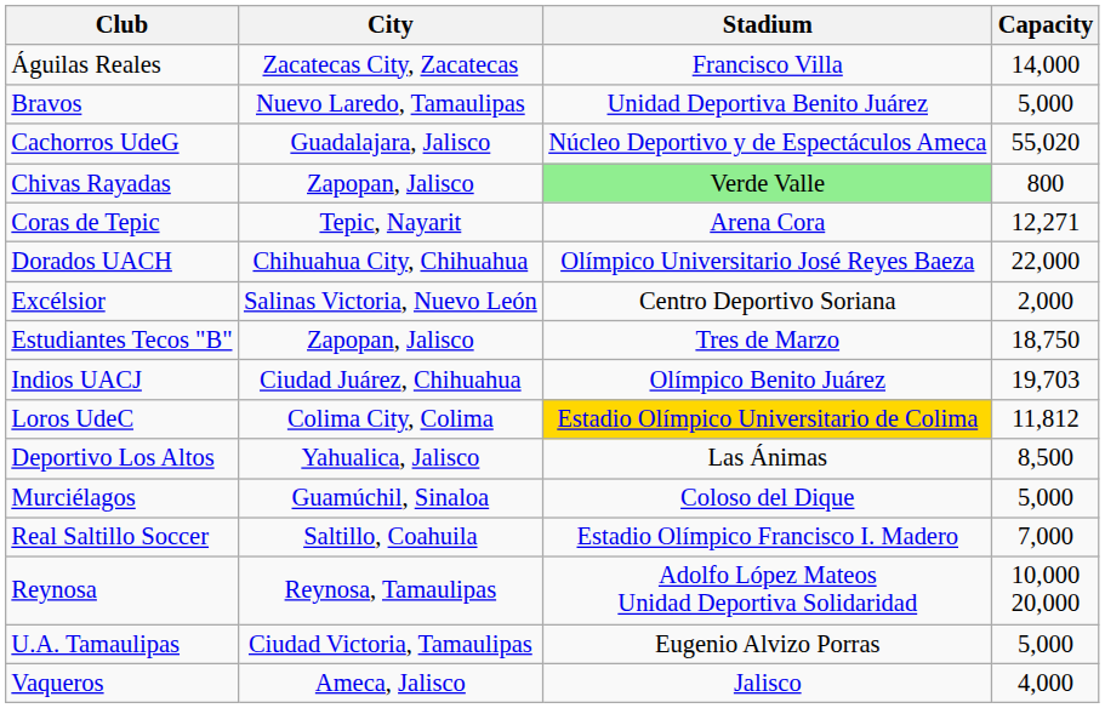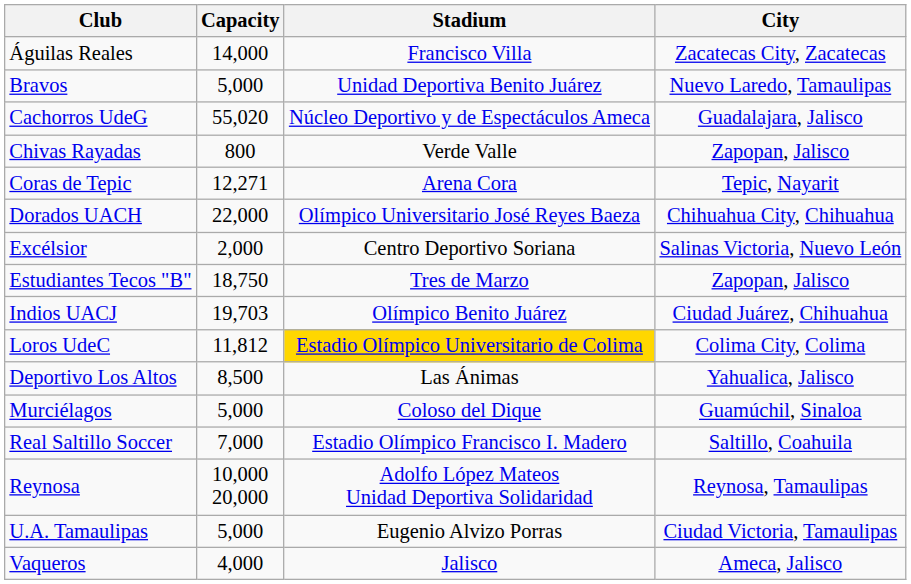columns swapped: City <-> Capacity
Chivas Rayadas | Stadium: lightgreen background -> no background
